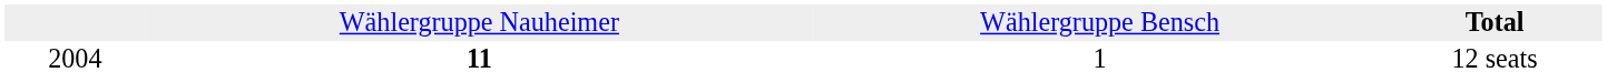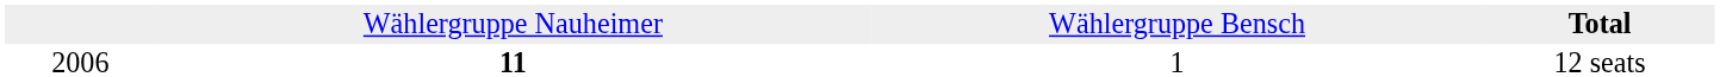12 seats | column 1: 2004 -> 2006
